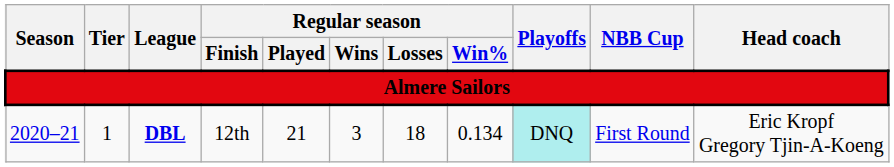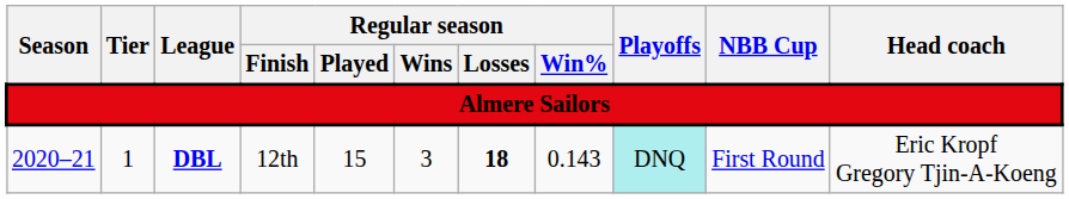2020–21 | Regular season / Played: 21 -> 15
2020–21 | Regular season / Losses: normal -> bold
2020–21 | Regular season / Win%: 0.134 -> 0.143
